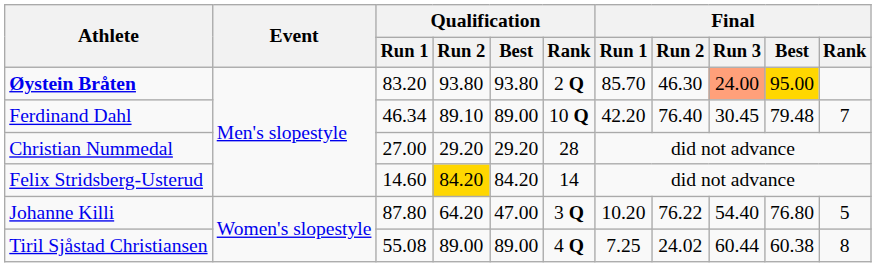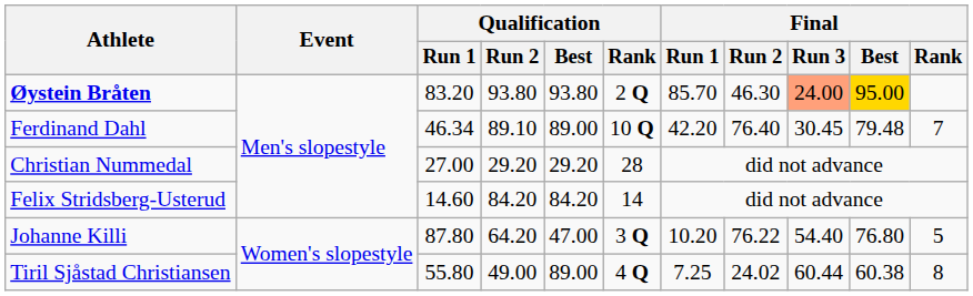Felix Stridsberg-Usterud | Qualification / Run 2: gold background -> no background
Tiril Sjåstad Christiansen | Qualification / Run 1: 55.08 -> 55.80
Tiril Sjåstad Christiansen | Qualification / Run 2: 89.00 -> 49.00
